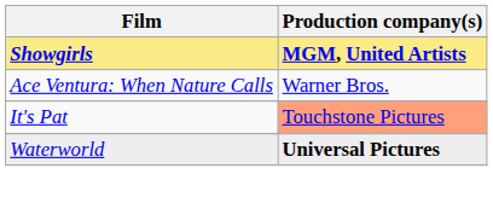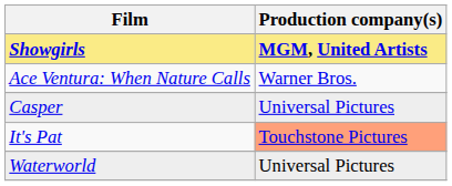+ row: Casper | Universal Pictures
Waterworld | Production company(s): bold -> normal
